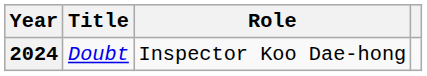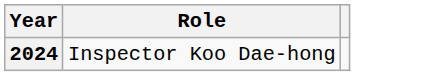- column: Title | Doubt
